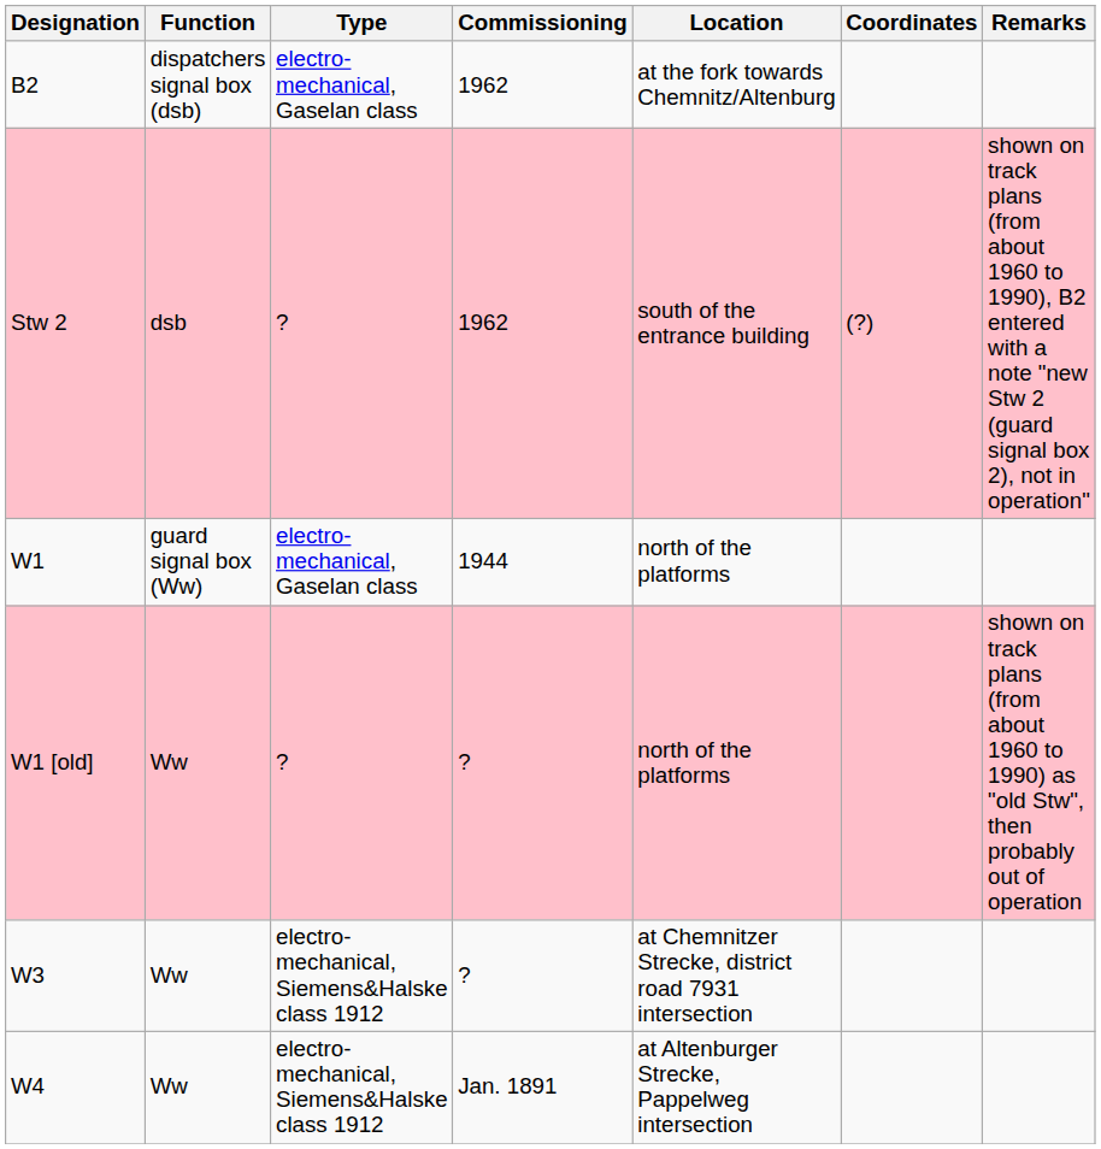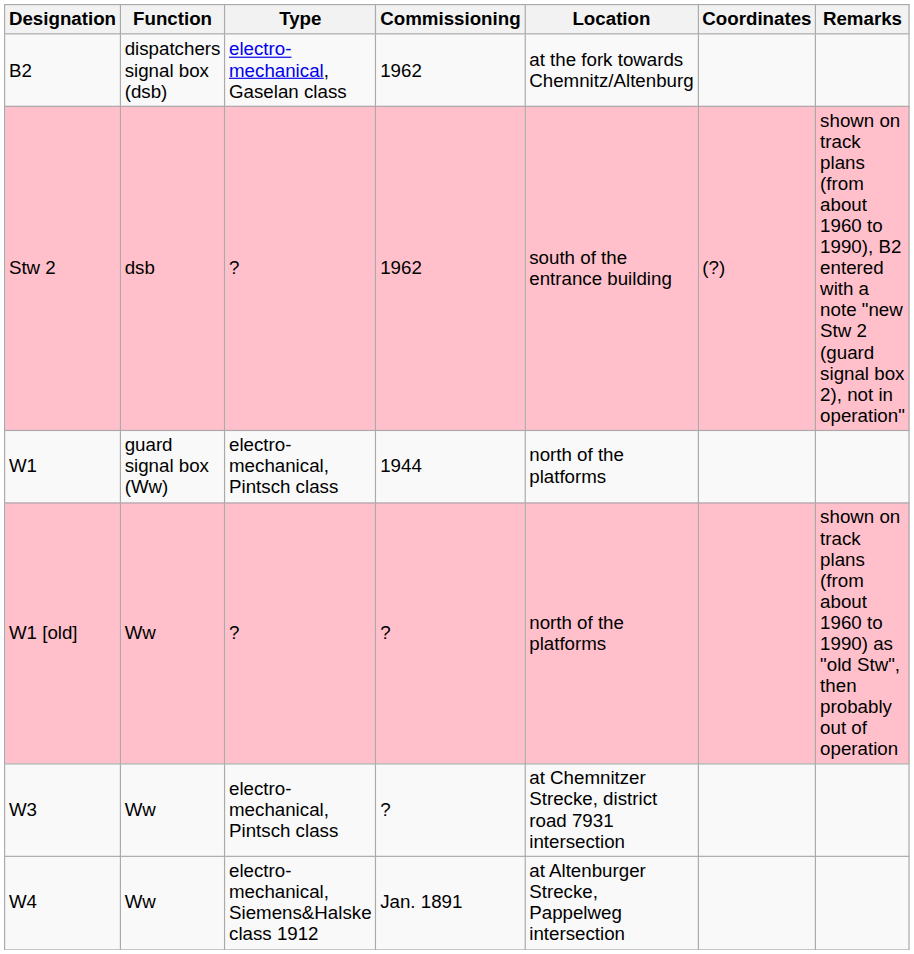W1 | Type: electro-mechanical, Gaselan class -> electro-mechanical, Pintsch class
W3 | Type: electro-mechanical, Siemens&Halske class 1912 -> electro-mechanical, Pintsch class
